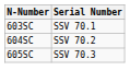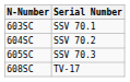+ row: 608SC | TV-17
